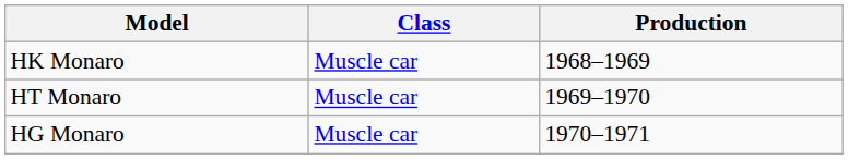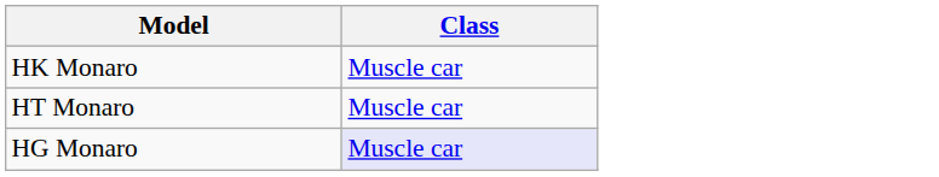- column: Production | 1968–1969 | 1969–1970 | 1970–1971
HG Monaro | Class: no background -> lavender background
